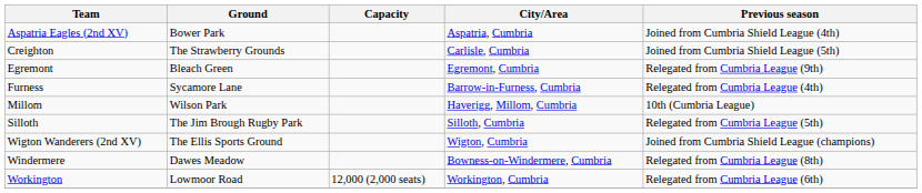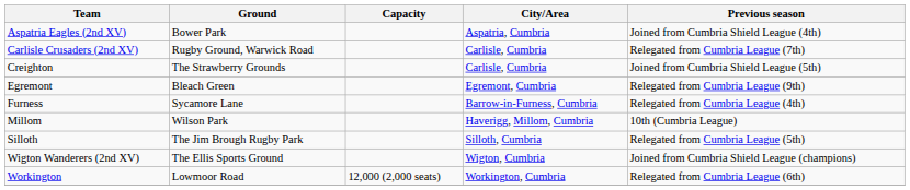+ row: Carlisle Crusaders (2nd XV) | Rugby Ground, Warwick Road | Carlisle, Cumbria | Relegated from Cumbria League (7th)
- row: Windermere | Dawes Meadow | Bowness-on-Windermere, Cumbria | Relegated from Cumbria League (8th)
